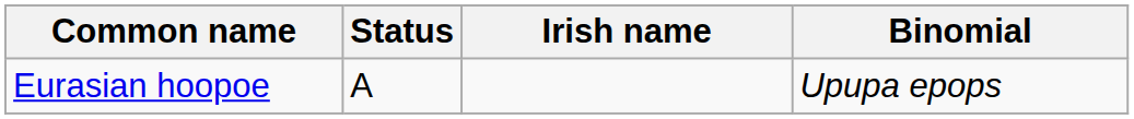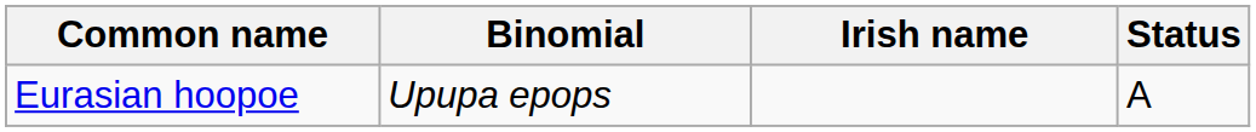columns swapped: Binomial <-> Status
